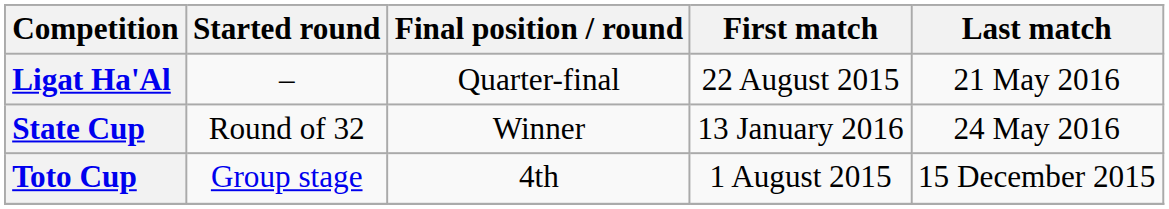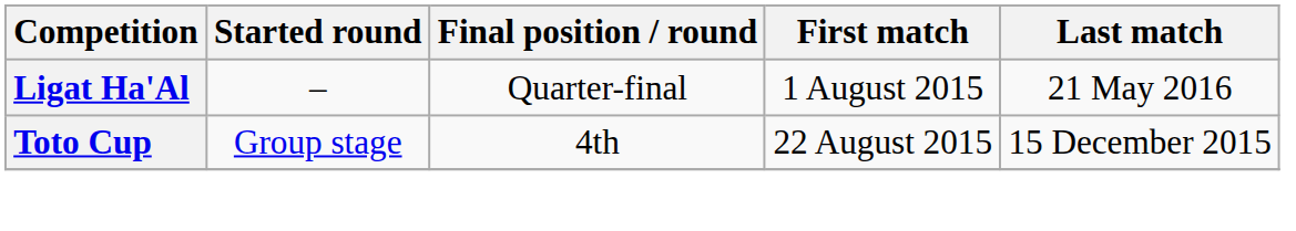Ligat Ha'Al | First match: 22 August 2015 -> 1 August 2015
- row: State Cup | Round of 32 | Winner | 13 January 2016 | 24 May 2016
Toto Cup | First match: 1 August 2015 -> 22 August 2015
